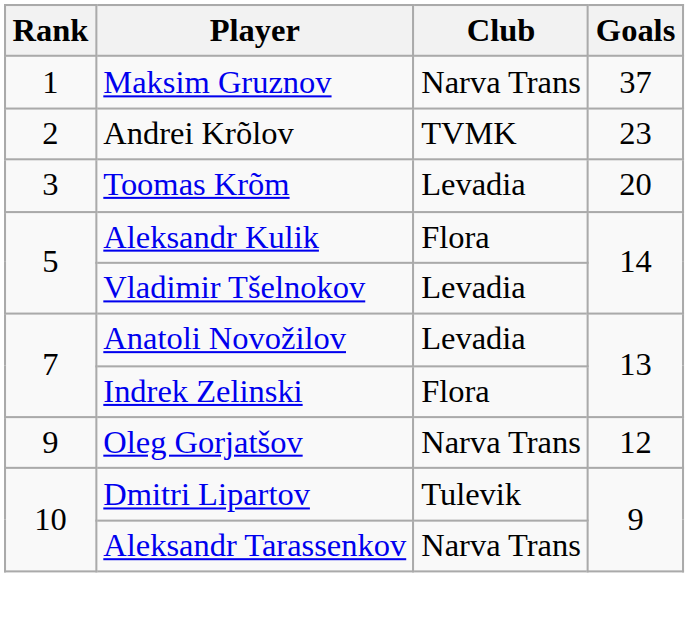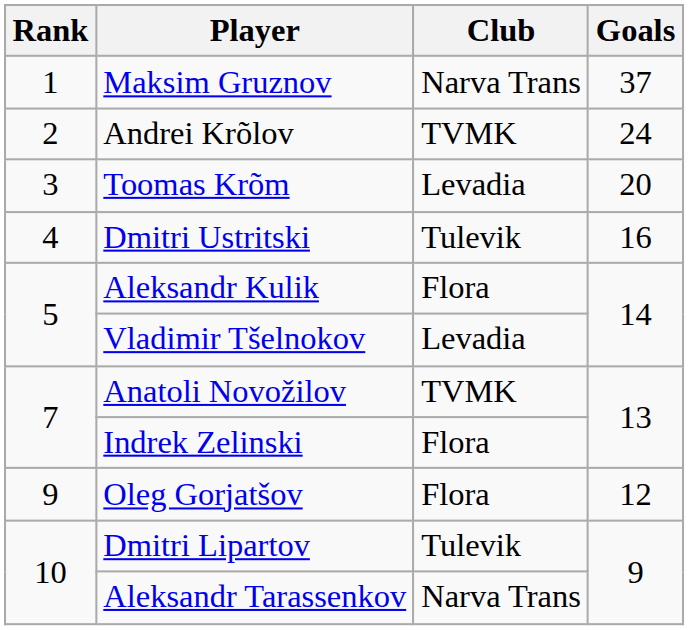Andrei Krõlov | Goals: 23 -> 24
+ row: 4 | Dmitri Ustritski | Tulevik | 16
Anatoli Novožilov | Club: Levadia -> TVMK
Oleg Gorjatšov | Club: Narva Trans -> Flora
